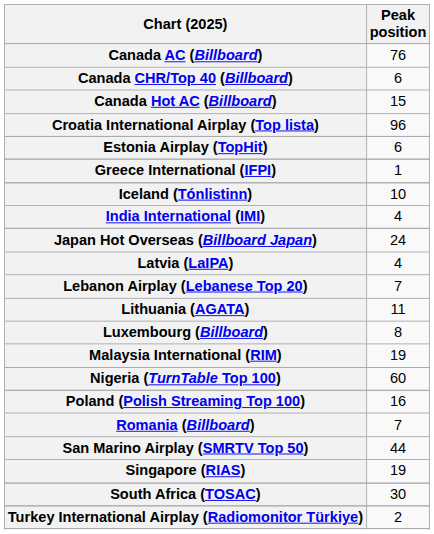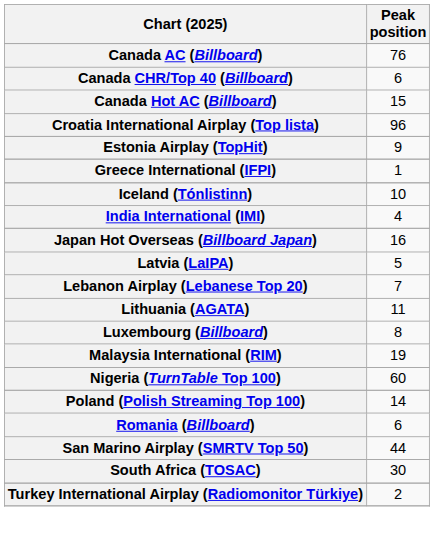Estonia Airplay (TopHit) | Peak position: 6 -> 9
Japan Hot Overseas (Billboard Japan) | Peak position: 24 -> 16
Latvia (LaIPA) | Peak position: 4 -> 5
Poland (Polish Streaming Top 100) | Peak position: 16 -> 14
Romania (Billboard) | Peak position: 7 -> 6
- row: Singapore (RIAS) | 19
